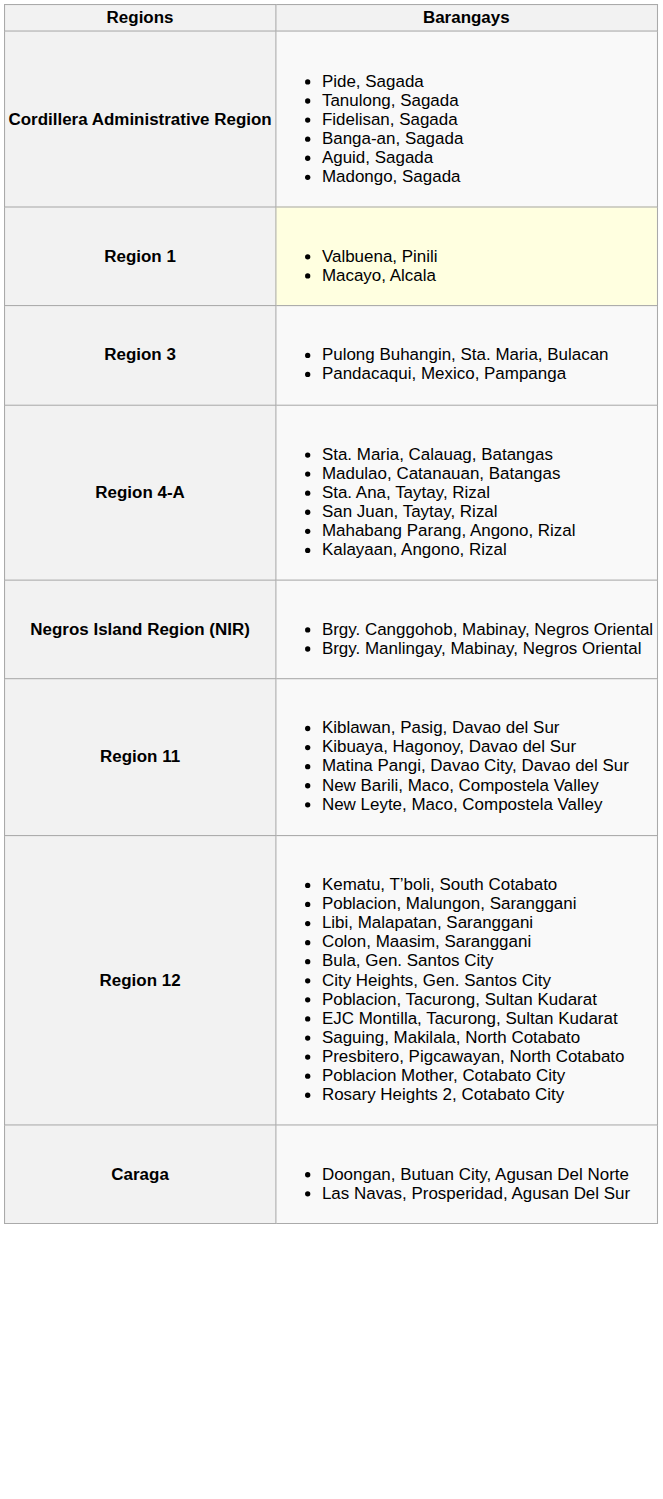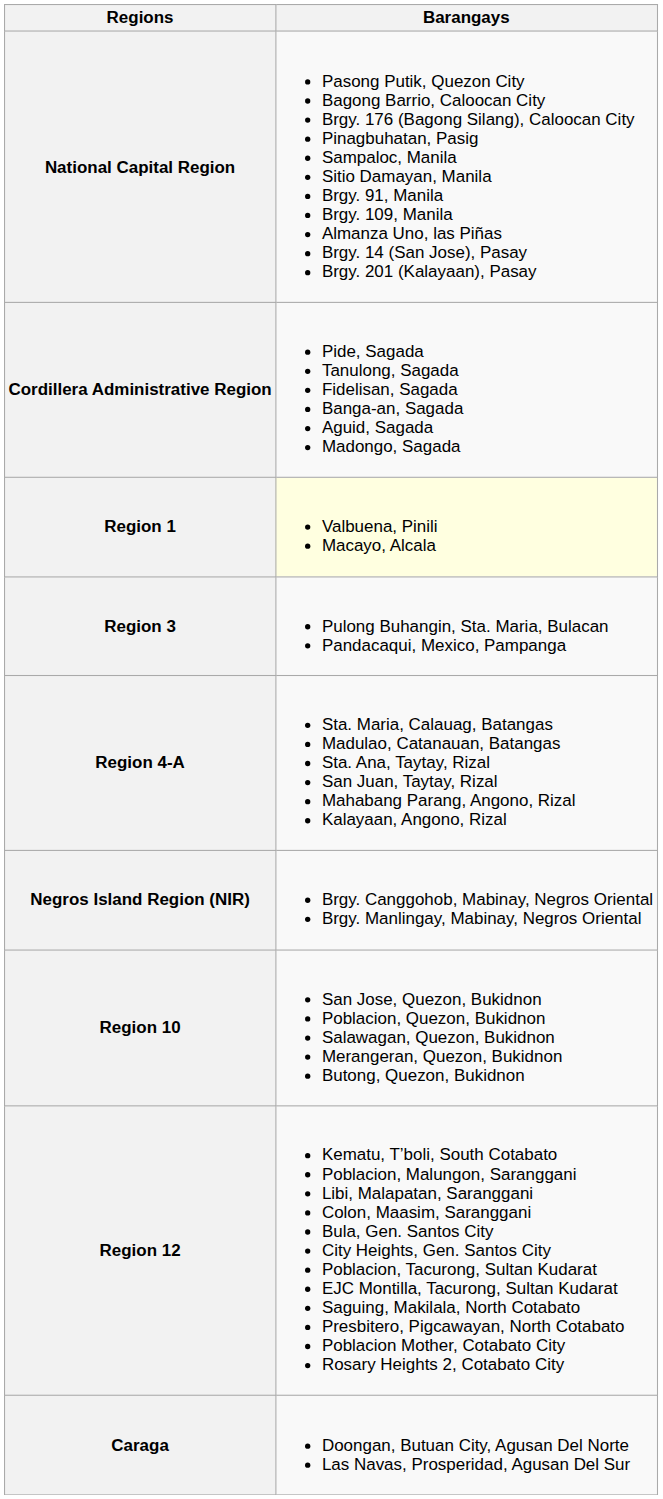+ row: National Capital Region | Pasong Putik, Quezon City Bagong Barrio, Caloocan City Brgy. 176 (Bagong Silang), Caloocan City Pinagbuhatan, Pasig Sampaloc, Manila Sitio Damayan, Manila Brgy. 91, Manila Brgy. 109, Manila Almanza Uno, las Piñas Brgy. 14 (San Jose), Pasay Brgy. 201 (Kalayaan), Pasay
+ row: Region 10 | San Jose, Quezon, Bukidnon Poblacion, Quezon, Bukidnon Salawagan, Quezon, Bukidnon Merangeran, Quezon, Bukidnon Butong, Quezon, Bukidnon
- row: Region 11 | Kiblawan, Pasig, Davao del Sur Kibuaya, Hagonoy, Davao del Sur Matina Pangi, Davao City, Davao del Sur New Barili, Maco, Compostela Valley New Leyte, Maco, Compostela Valley
